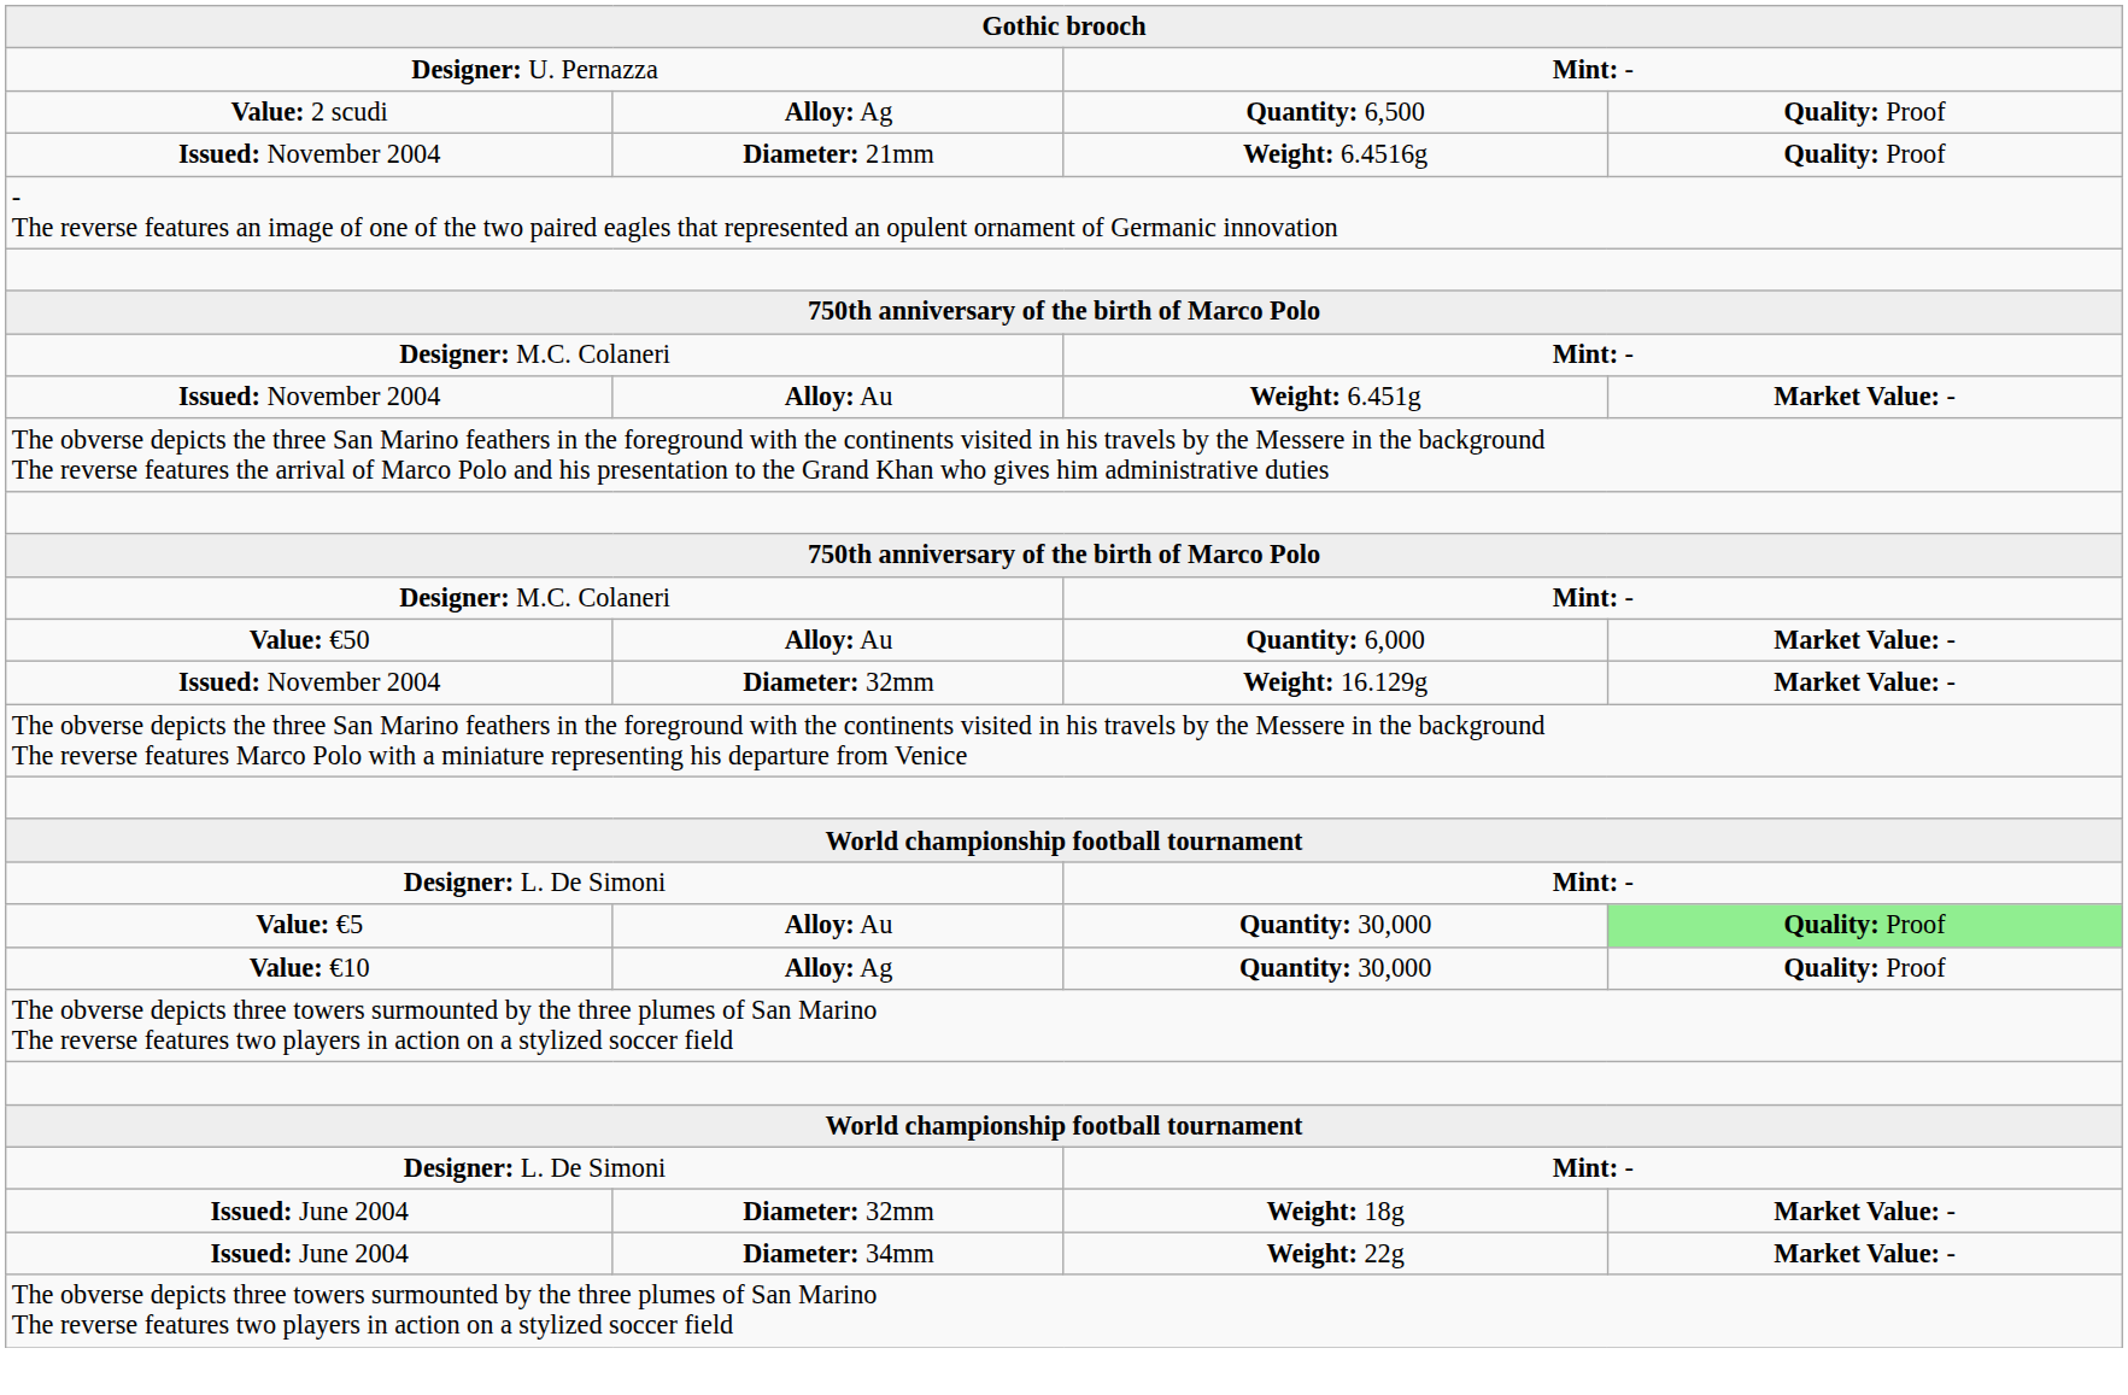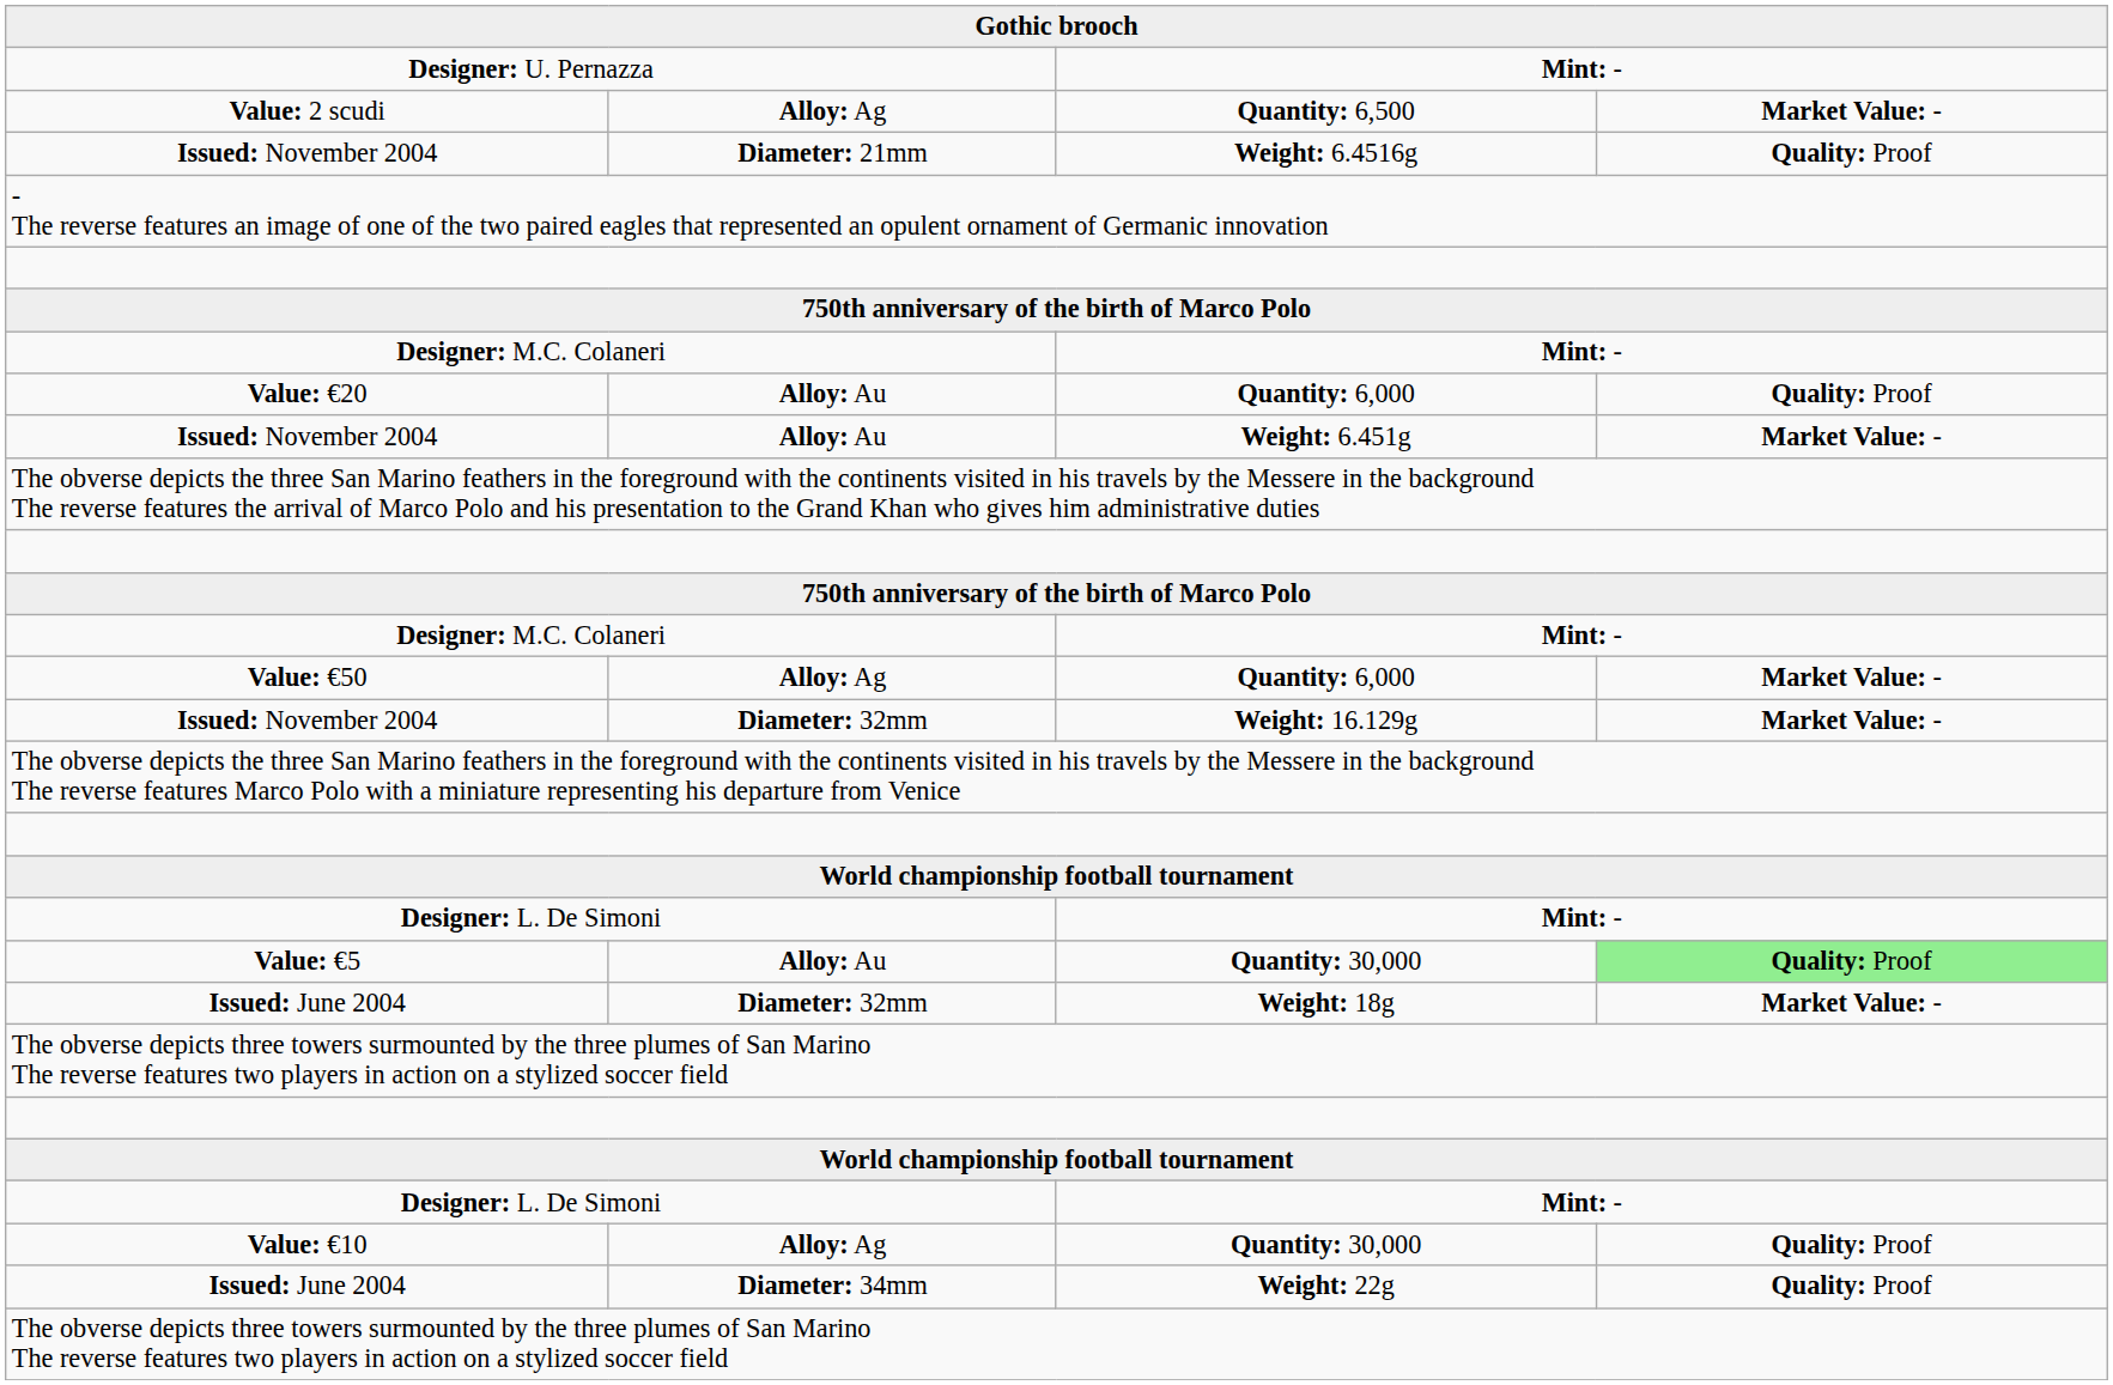Value: 2 scudi | column 4: Quality: Proof -> Market Value: -
+ row: Value: €20 | Alloy: Au | Quantity: 6,000 | Quality: Proof
Value: €50 | column 2: Alloy: Au -> Alloy: Ag
rows swapped: Issued: June 2004 / Weight: 18g <-> Value: €10
Issued: June 2004 / Weight: 22g | column 4: Market Value: - -> Quality: Proof
